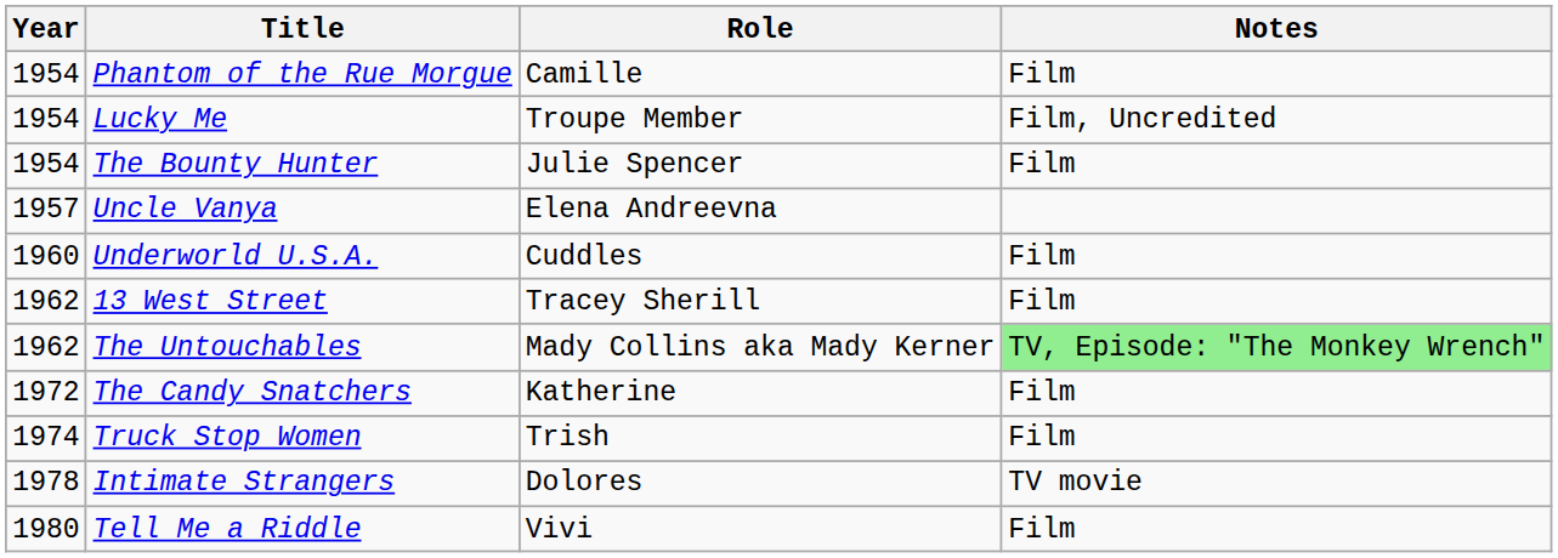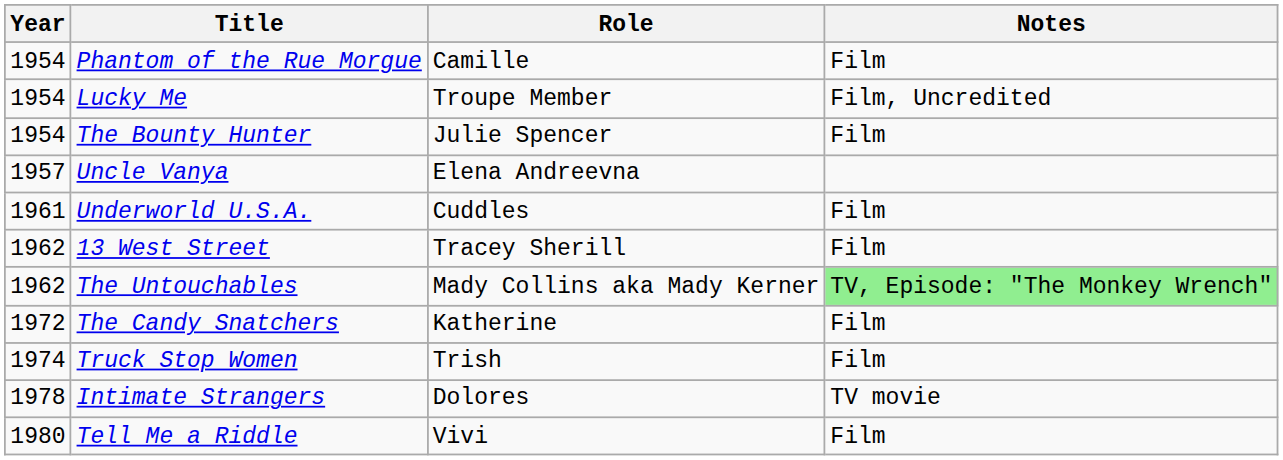Underworld U.S.A. | Year: 1960 -> 1961
